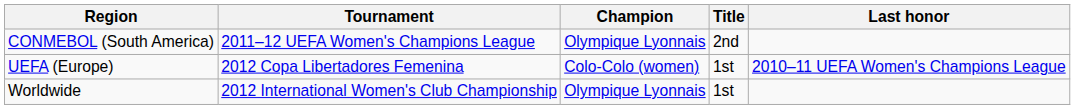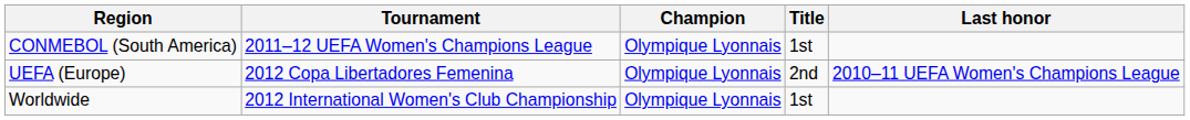CONMEBOL (South America) | Title: 2nd -> 1st
UEFA (Europe) | Champion: Colo-Colo (women) -> Olympique Lyonnais
UEFA (Europe) | Title: 1st -> 2nd
